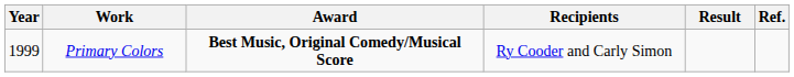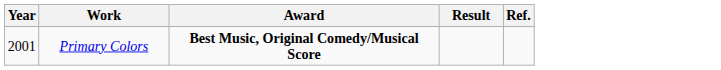- column: Recipients | Ry Cooder and Carly Simon
Primary Colors | Year: 1999 -> 2001
